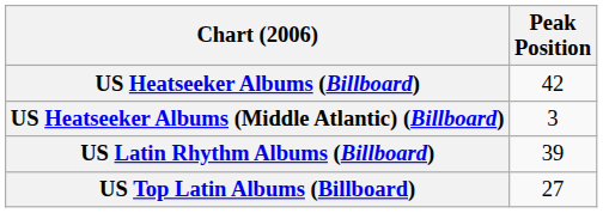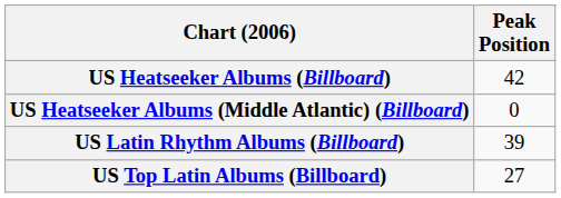US Heatseeker Albums (Middle Atlantic) (Billboard) | Peak Position: 3 -> 0
